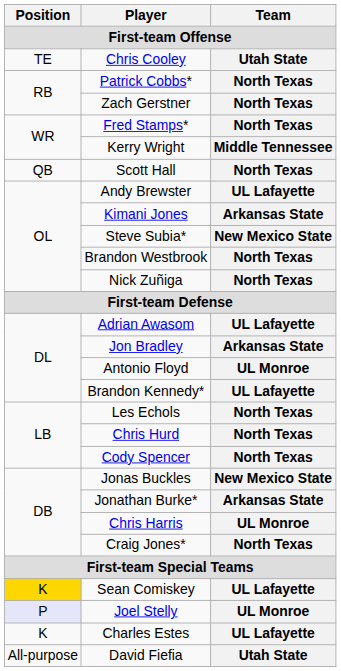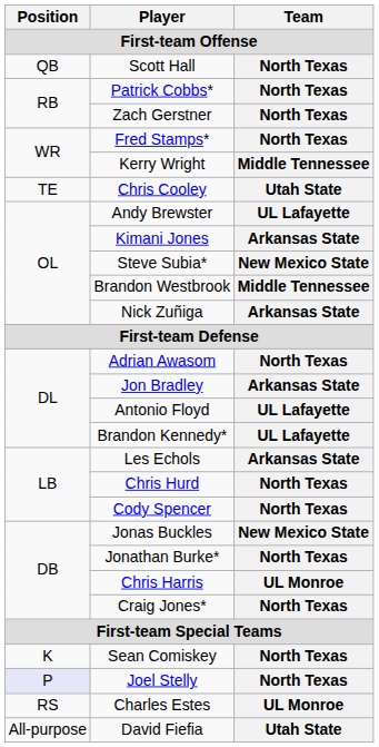rows swapped: Scott Hall <-> Chris Cooley
Brandon Westbrook | Team: North Texas -> Middle Tennessee
Nick Zuñiga | Team: North Texas -> Arkansas State
Adrian Awasom | Team: UL Lafayette -> North Texas
Antonio Floyd | Team: UL Monroe -> UL Lafayette
Les Echols | Team: North Texas -> Arkansas State
Jonathan Burke* | Team: Arkansas State -> North Texas
Sean Comiskey | Position: gold background -> no background
Sean Comiskey | Team: UL Lafayette -> North Texas
Joel Stelly | Team: UL Monroe -> North Texas
Charles Estes | Position: K -> RS
Charles Estes | Team: UL Lafayette -> UL Monroe
